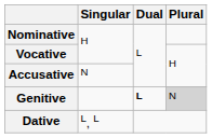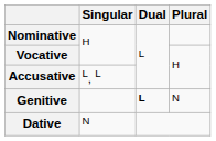Accusative | Singular: N -> L, L
Genitive | Plural: lightgrey background -> no background
Dative | Singular: L, L -> N
